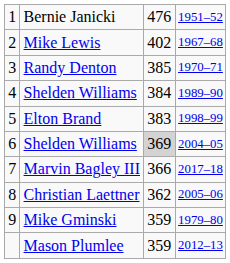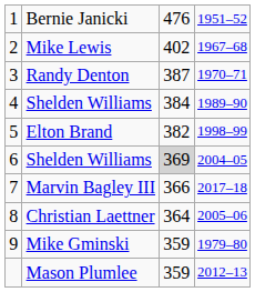Randy Denton | column 3: 385 -> 387
Elton Brand | column 3: 383 -> 382
Christian Laettner | column 3: 362 -> 364
